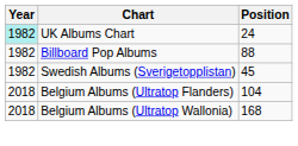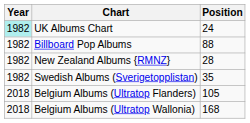+ row: 1982 | New Zealand Albums {RMNZ} | 28
Swedish Albums (Sverigetopplistan) | Position: 45 -> 35
Belgium Albums (Ultratop Flanders) | Position: 104 -> 105
